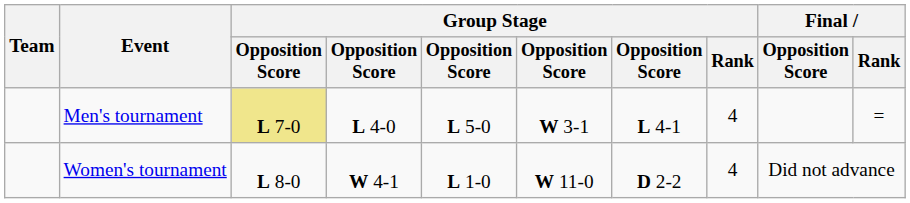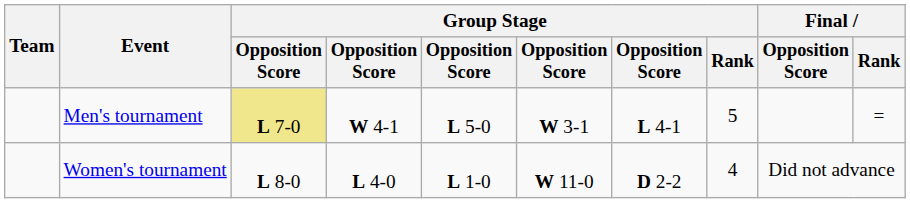Men's tournament | column 4: L 4-0 -> W 4-1
Men's tournament | Group Stage / Rank: 4 -> 5
Women's tournament | column 4: W 4-1 -> L 4-0
